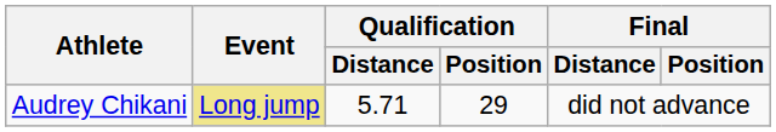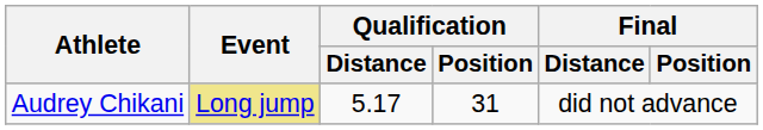Audrey Chikani | Qualification / Distance: 5.71 -> 5.17
Audrey Chikani | Qualification / Position: 29 -> 31
